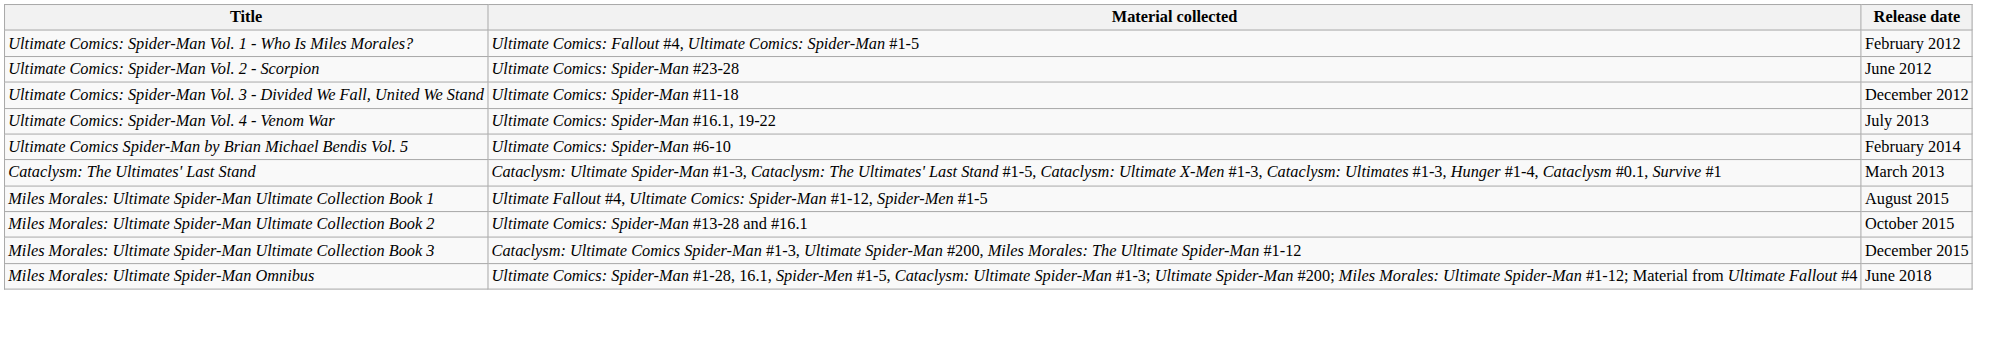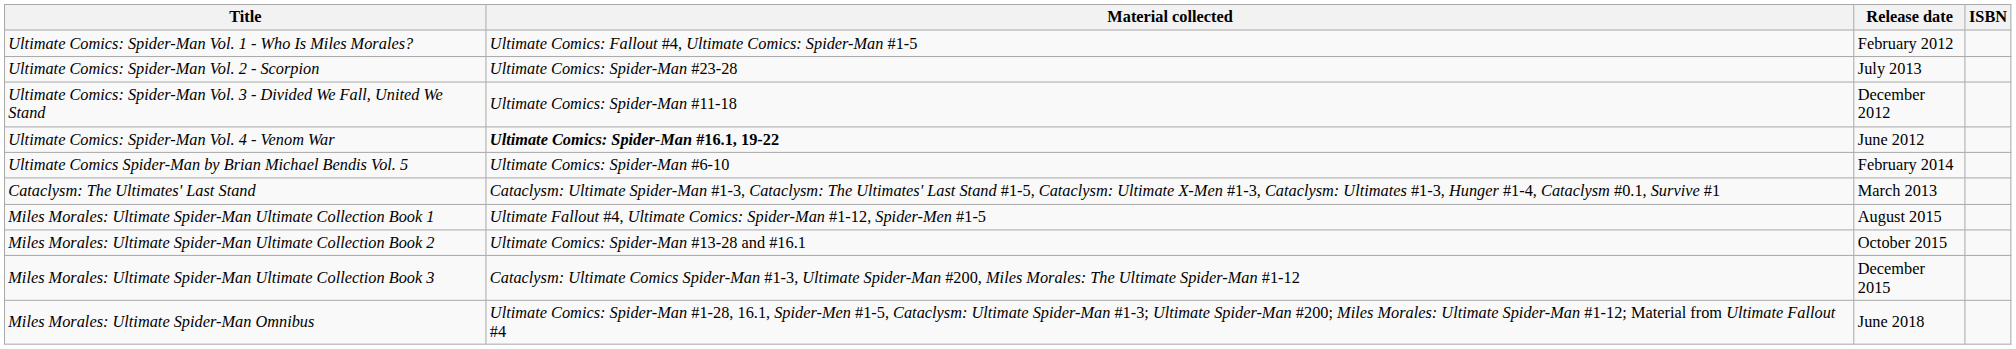+ column: ISBN
Ultimate Comics: Spider-Man Vol. 2 - Scorpion | Release date: June 2012 -> July 2013
Ultimate Comics: Spider-Man Vol. 4 - Venom War | Material collected: normal -> bold
Ultimate Comics: Spider-Man Vol. 4 - Venom War | Release date: July 2013 -> June 2012
